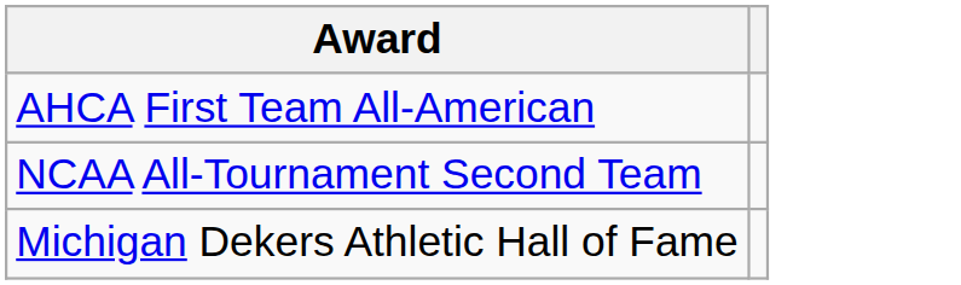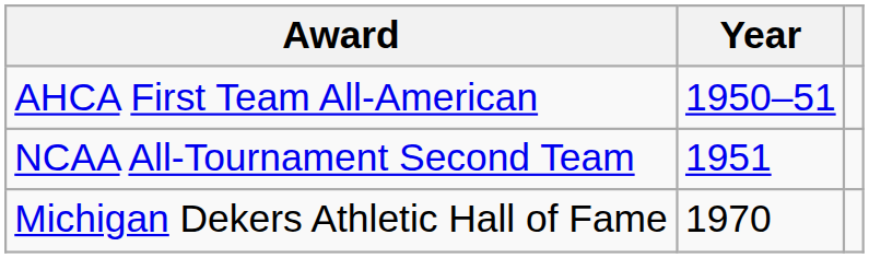+ column: Year | 1950–51 | 1951 | 1970
